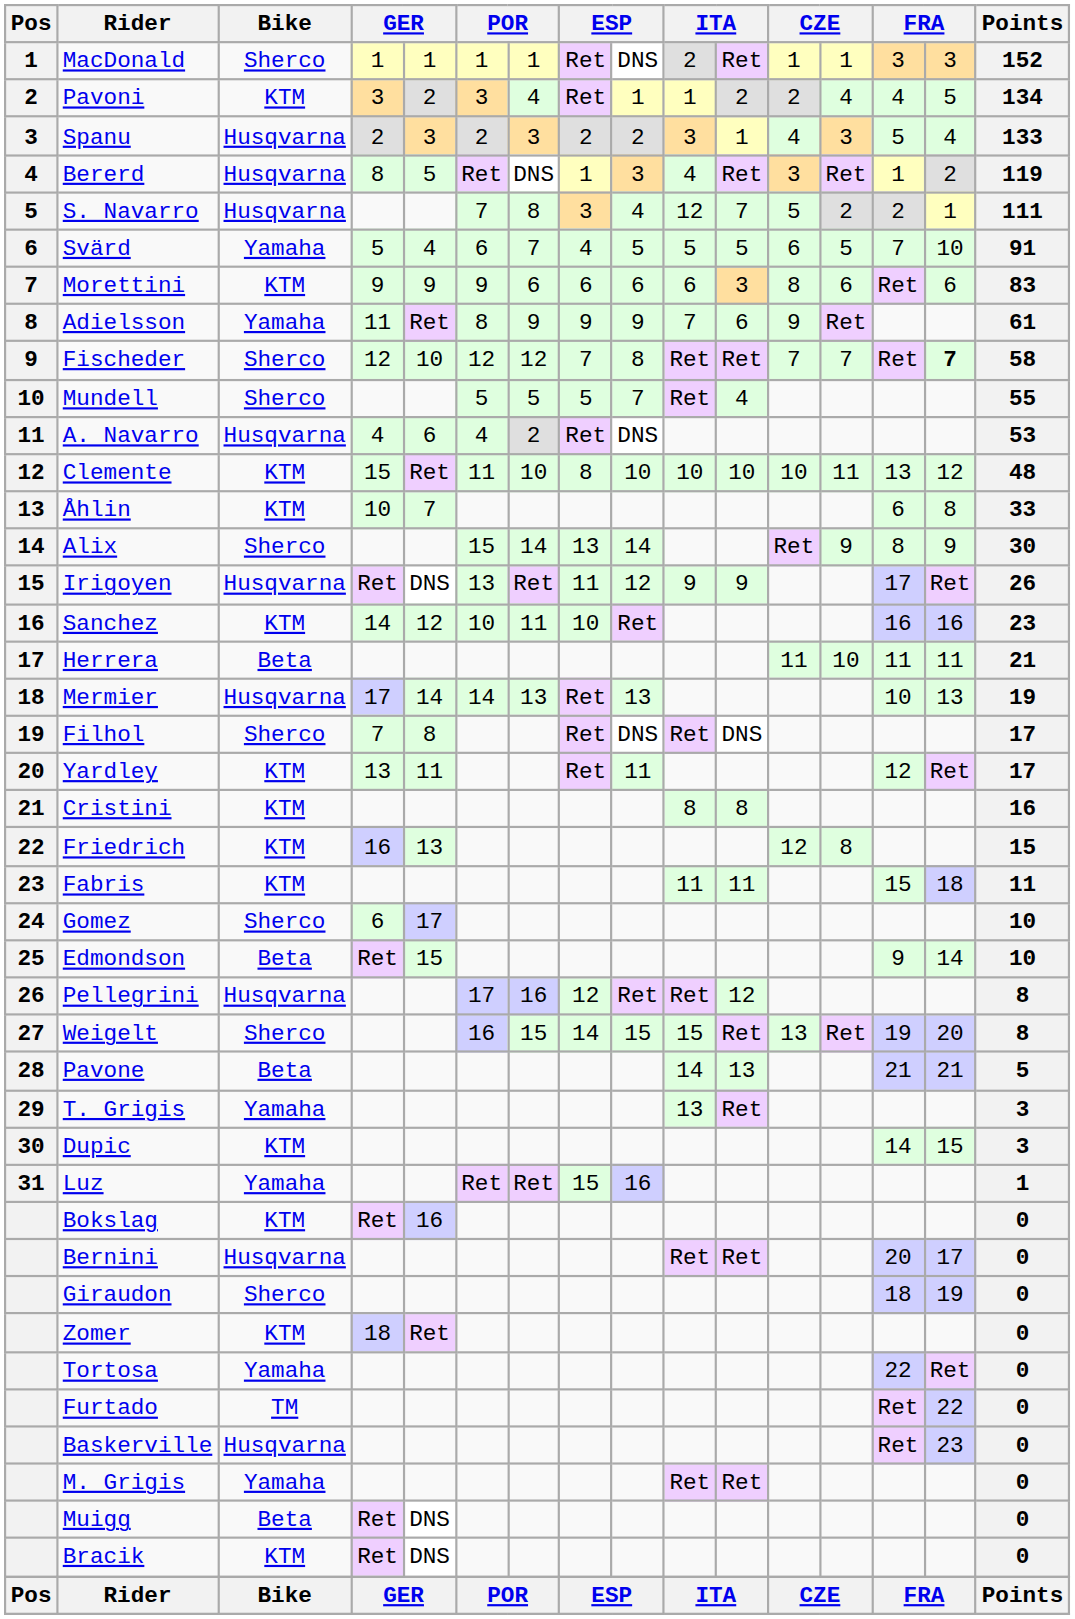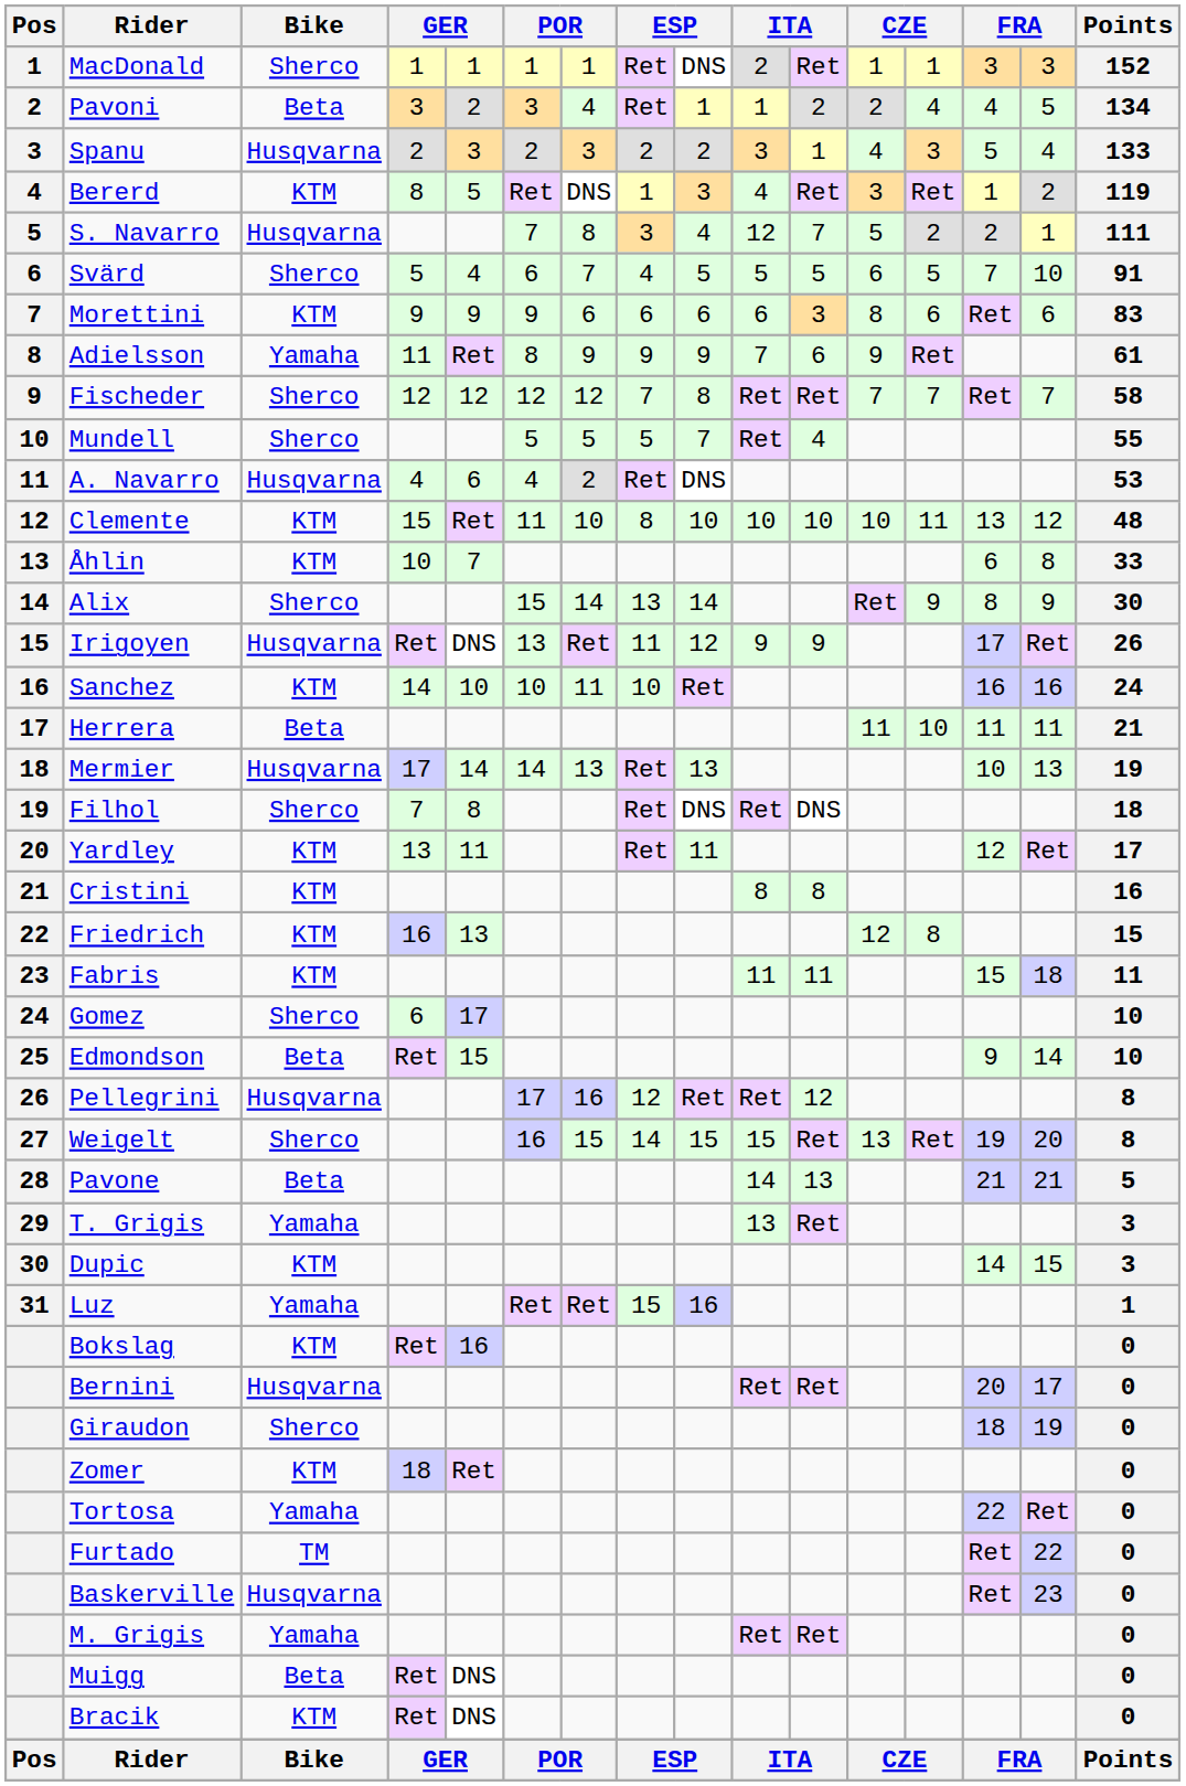Pavoni | Bike: KTM -> Beta
Bererd | Bike: Husqvarna -> KTM
Svärd | Bike: Yamaha -> Sherco
Fischeder | column 5: 10 -> 12
Fischeder | column 15: bold -> normal
Sanchez | column 5: 12 -> 10
Sanchez | Points: 23 -> 24
Filhol | Points: 17 -> 18
